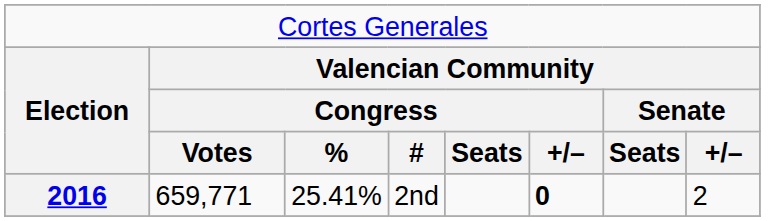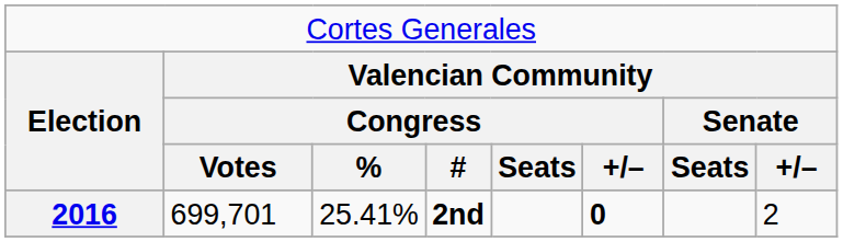2016 | column 2: 659,771 -> 699,701
2016 | column 4: normal -> bold
